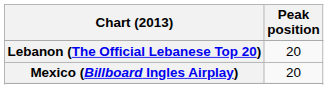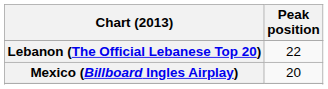Lebanon (The Official Lebanese Top 20) | Peak position: 20 -> 22
